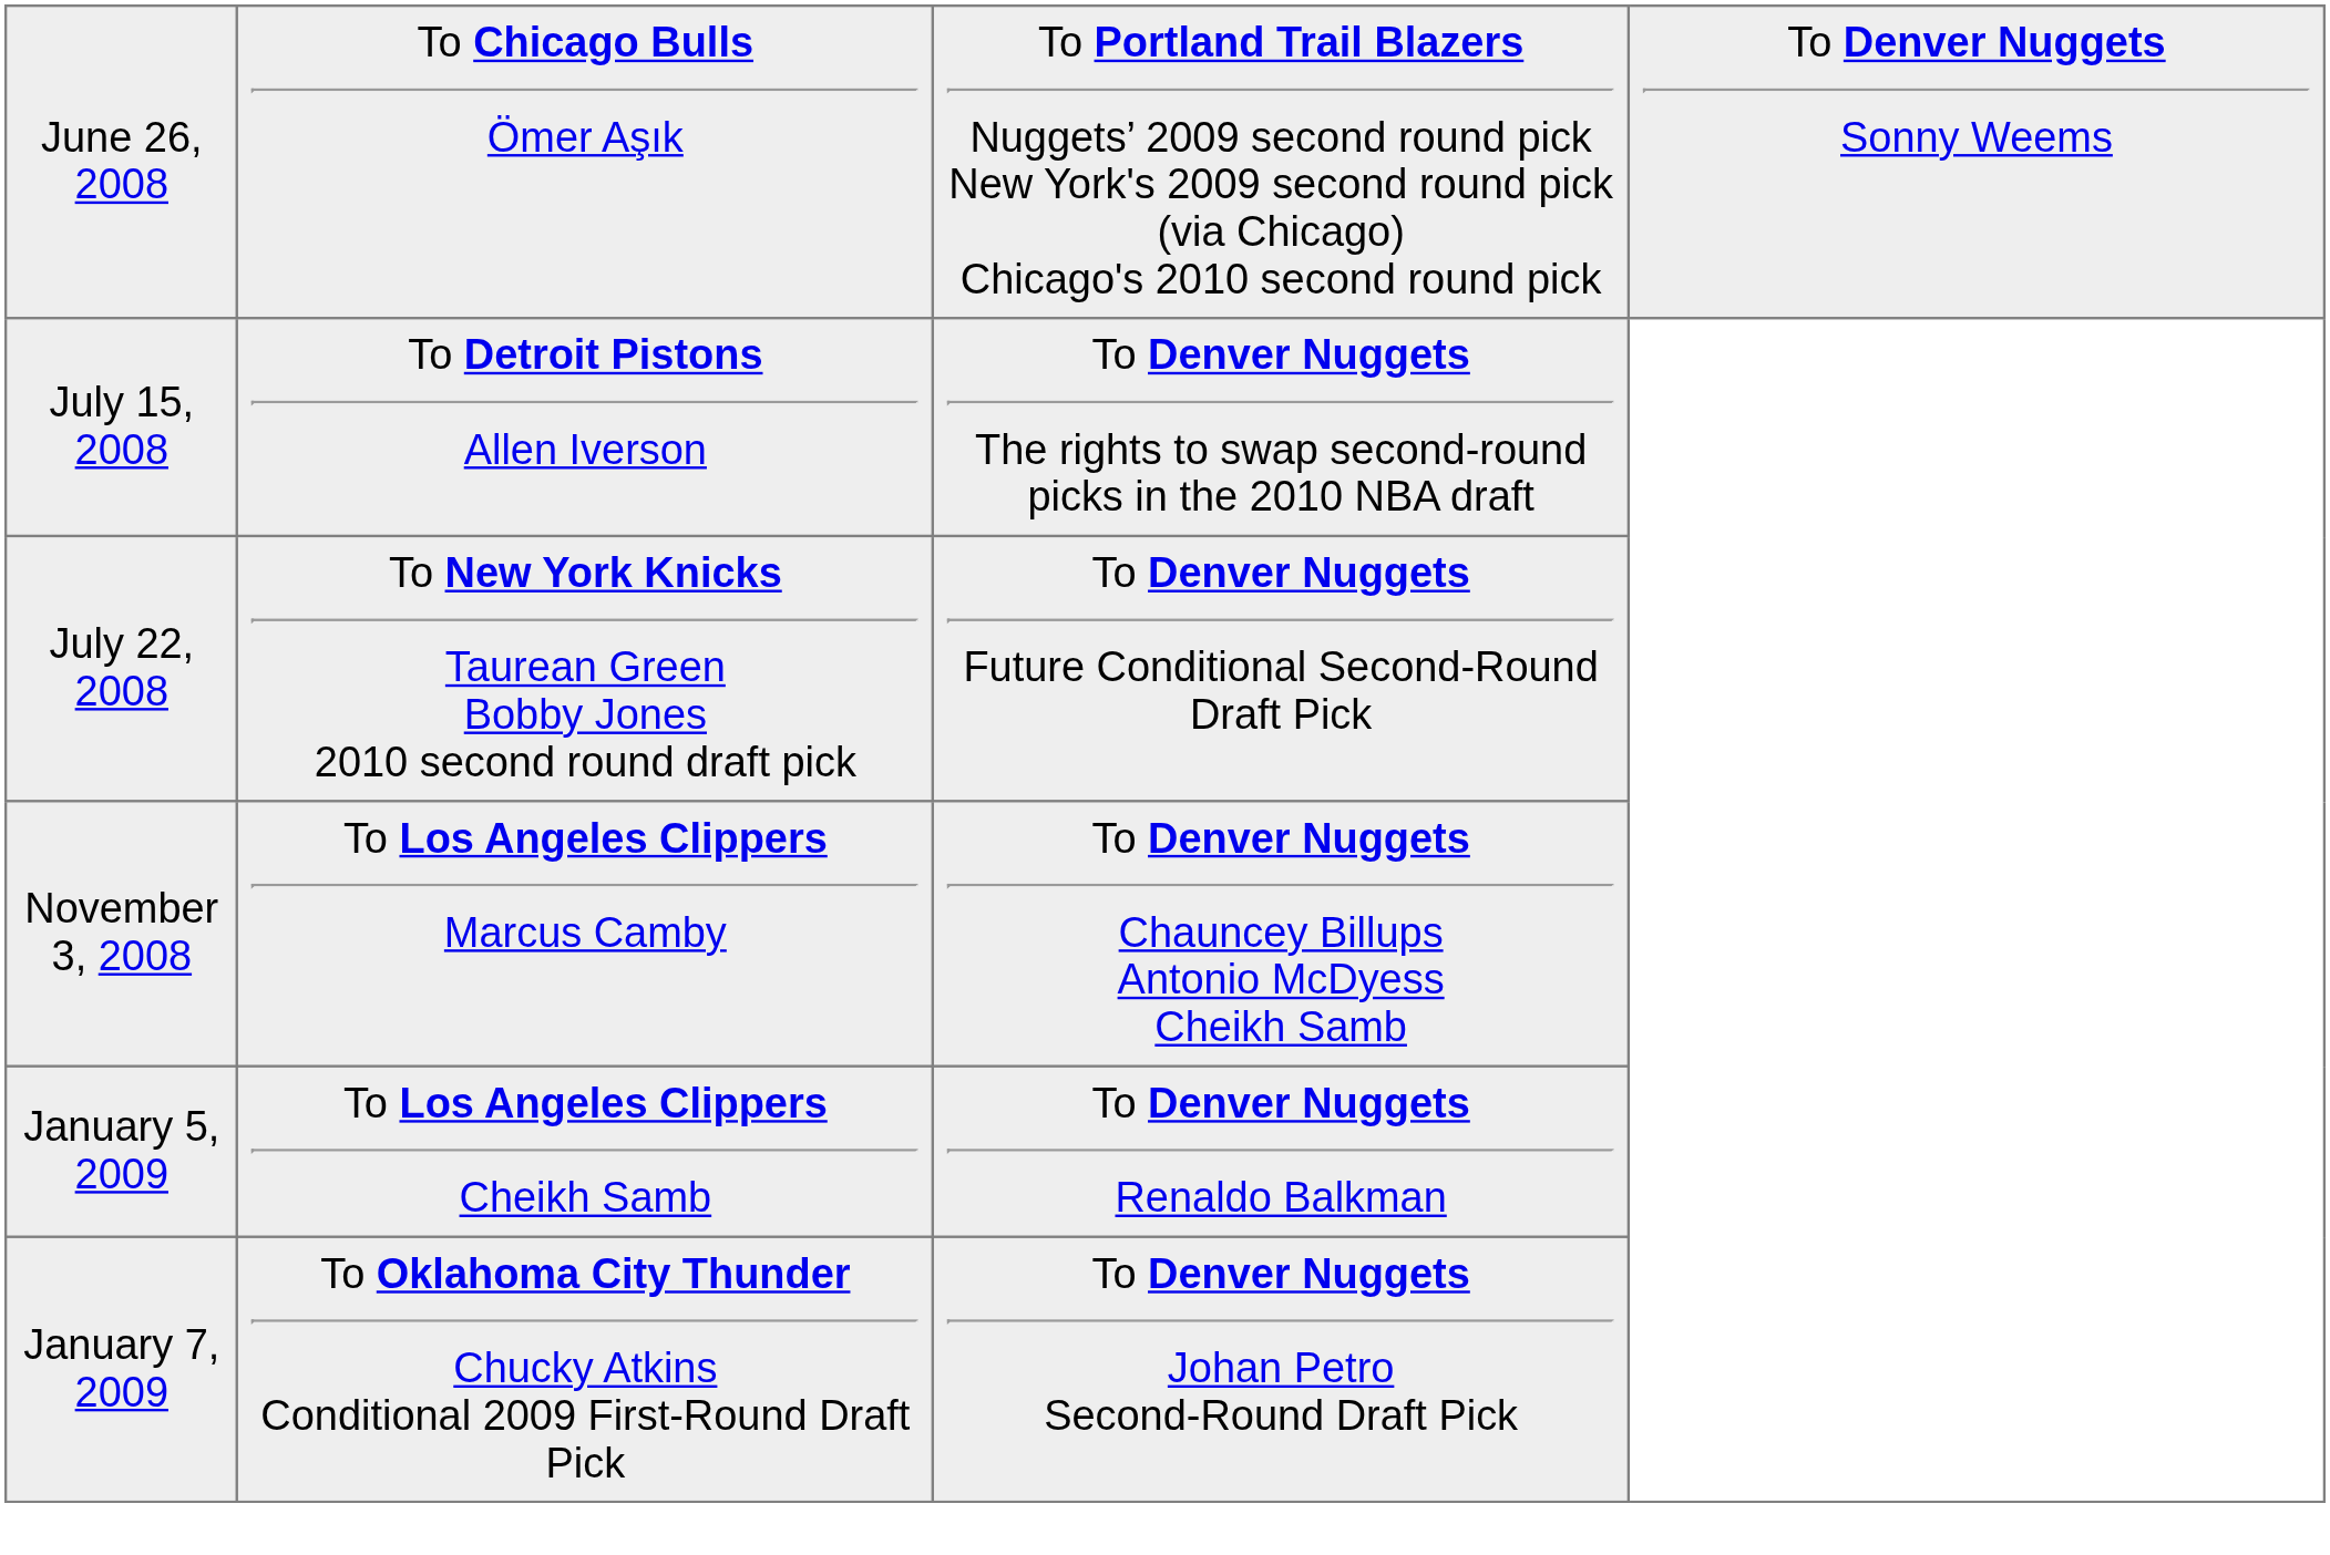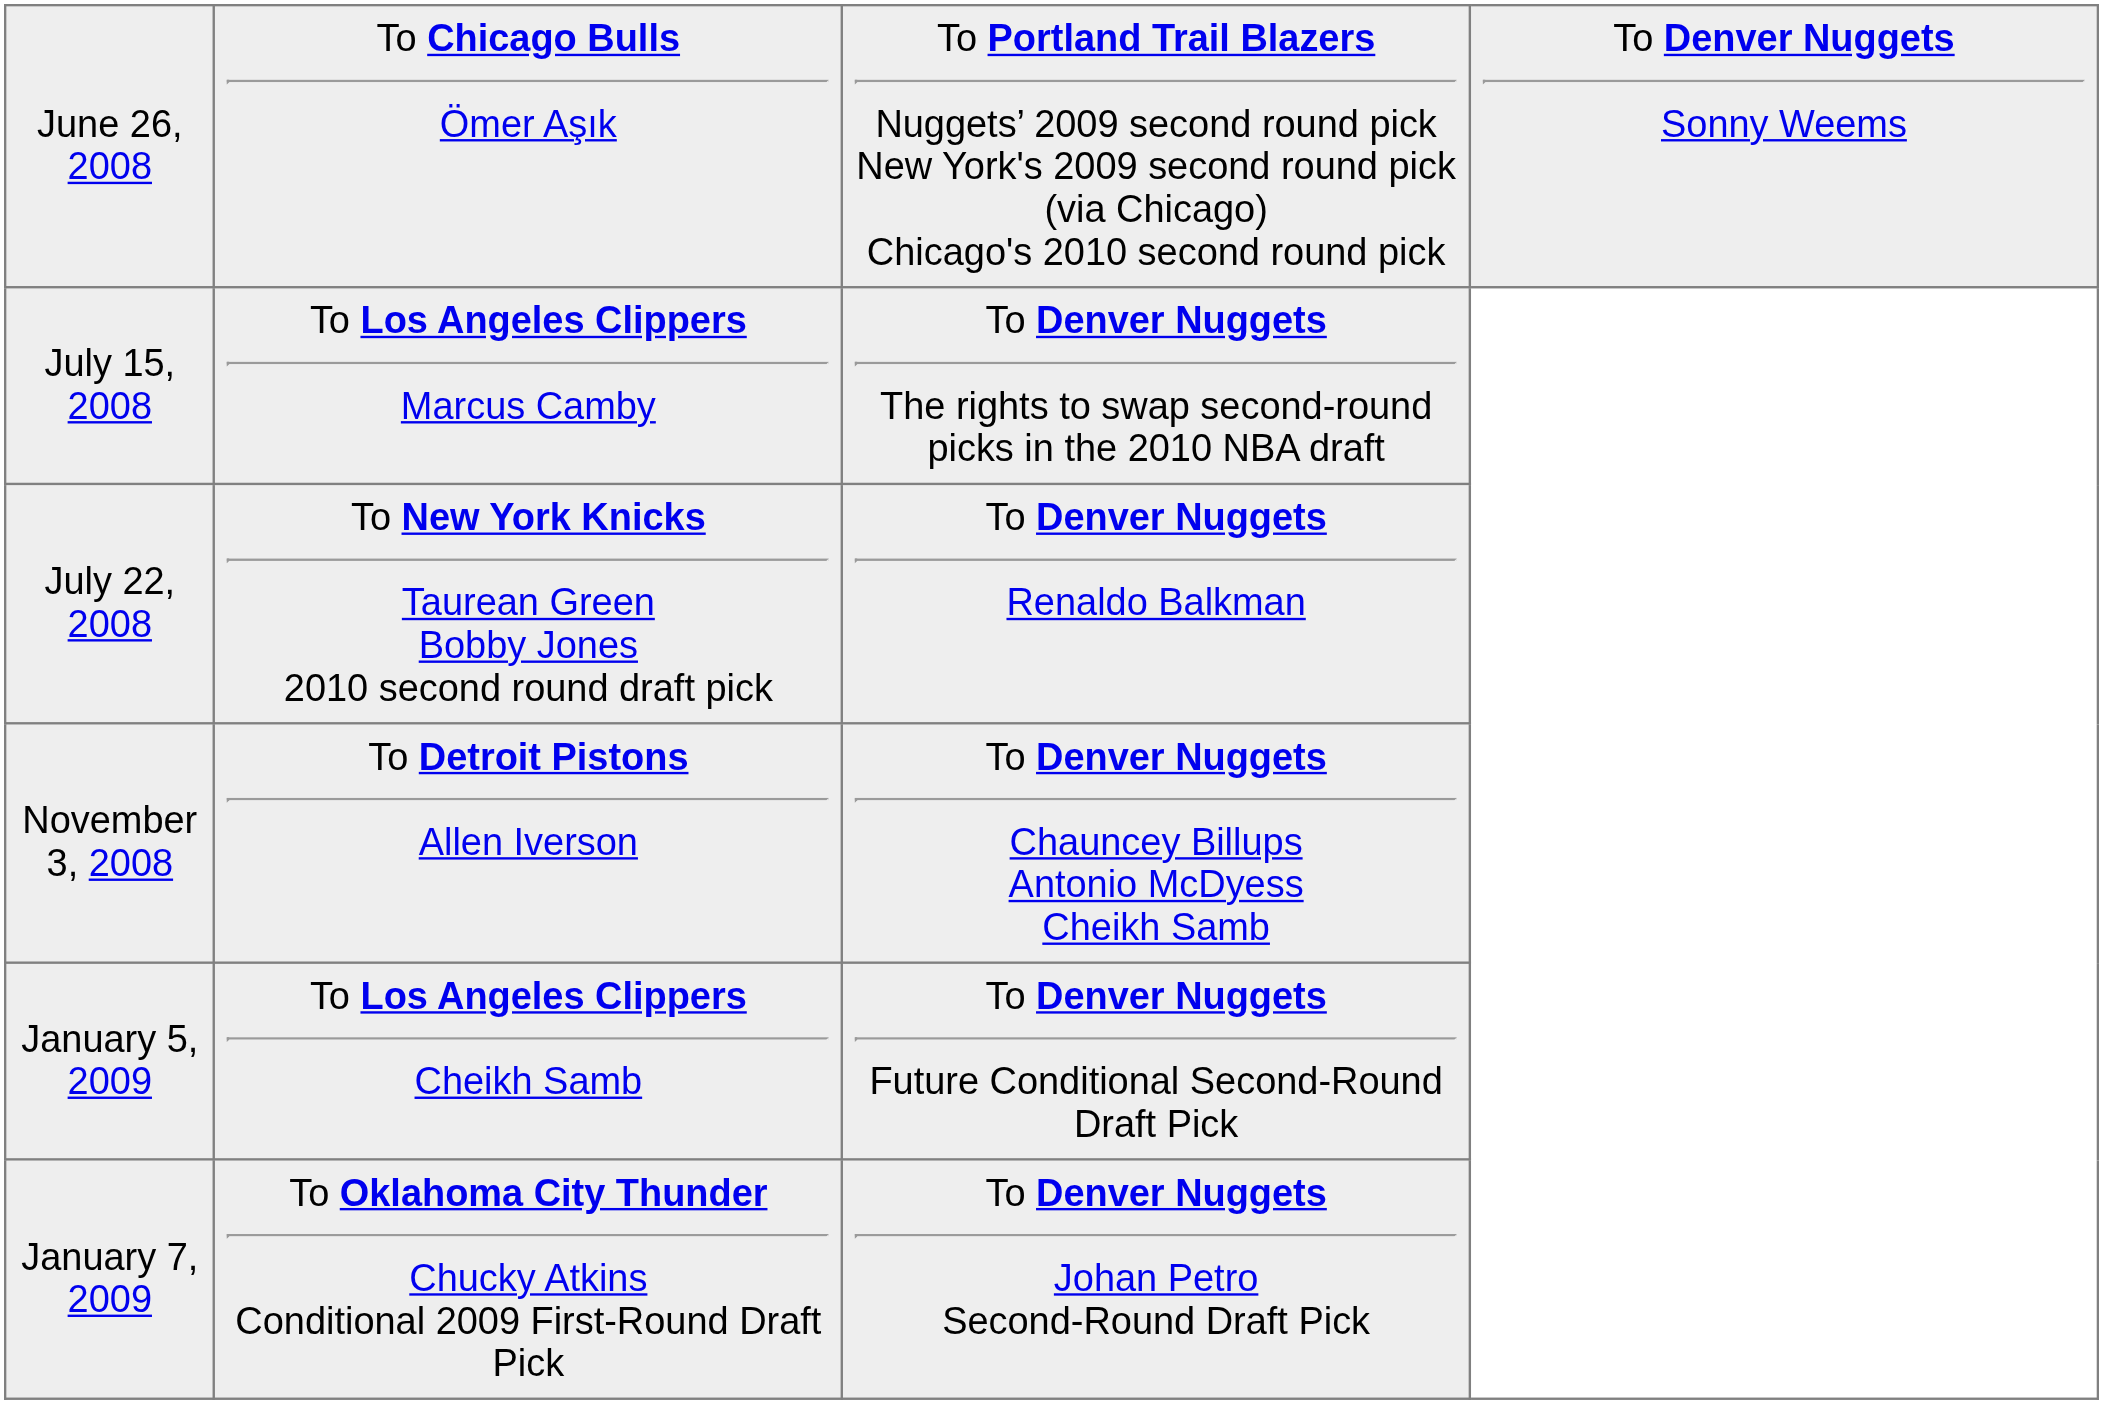July 15, 2008 | column 2: To Detroit Pistons Allen Iverson -> To Los Angeles Clippers Marcus Camby
July 22, 2008 | column 3: To Denver Nuggets Future Conditional Second-Round Draft Pick -> To Denver Nuggets Renaldo Balkman
November 3, 2008 | column 2: To Los Angeles Clippers Marcus Camby -> To Detroit Pistons Allen Iverson
January 5, 2009 | column 3: To Denver Nuggets Renaldo Balkman -> To Denver Nuggets Future Conditional Second-Round Draft Pick
